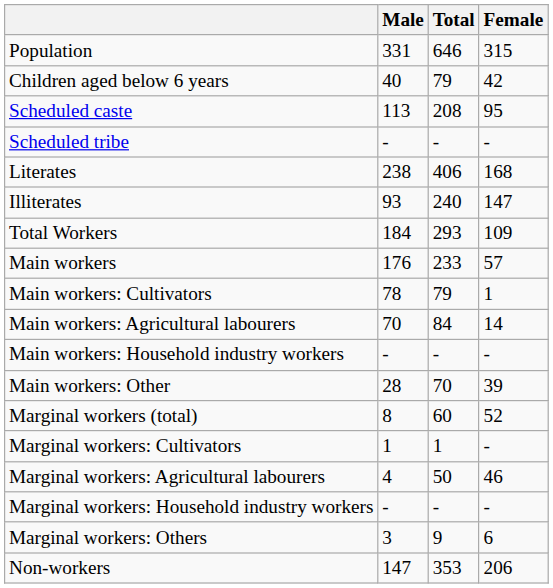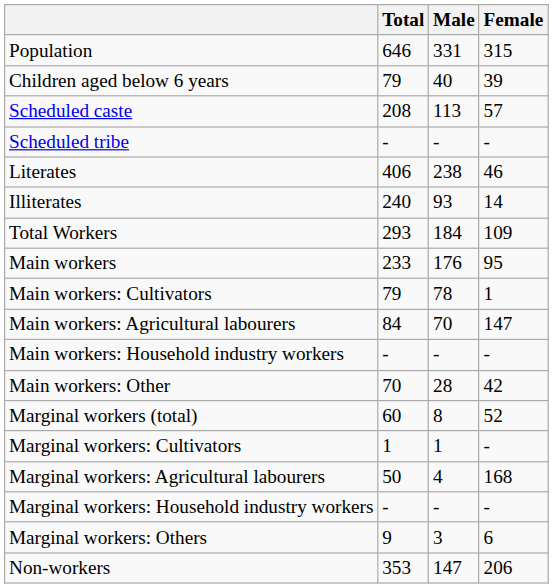columns swapped: Total <-> Male
Children aged below 6 years | Female: 42 -> 39
Scheduled caste | Female: 95 -> 57
Literates | Female: 168 -> 46
Illiterates | Female: 147 -> 14
Main workers | Female: 57 -> 95
Main workers: Agricultural labourers | Female: 14 -> 147
Main workers: Other | Female: 39 -> 42
Marginal workers: Agricultural labourers | Female: 46 -> 168
